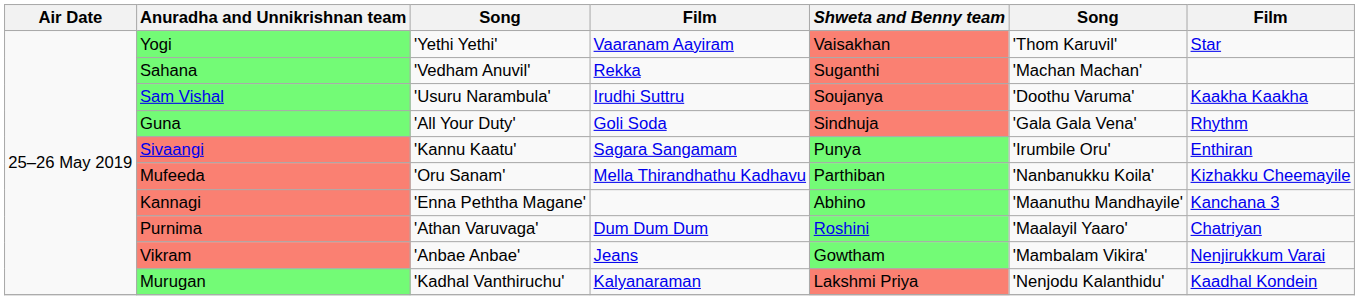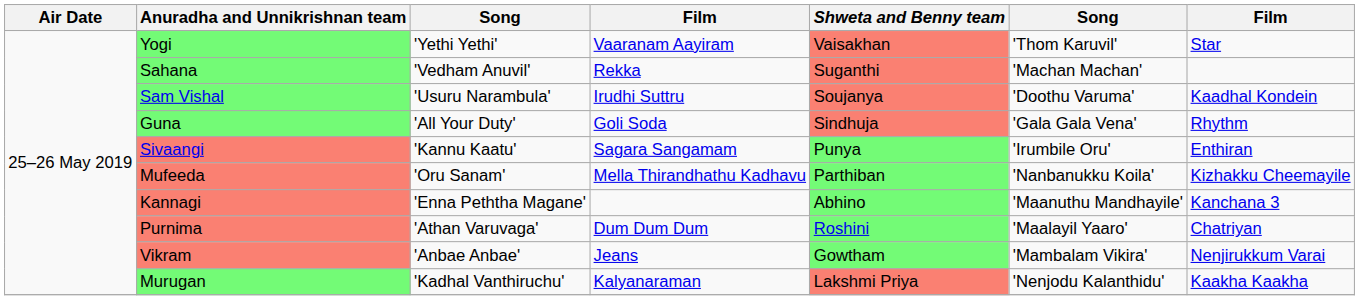Sam Vishal | column 7: Kaakha Kaakha -> Kaadhal Kondein
Murugan | column 7: Kaadhal Kondein -> Kaakha Kaakha
